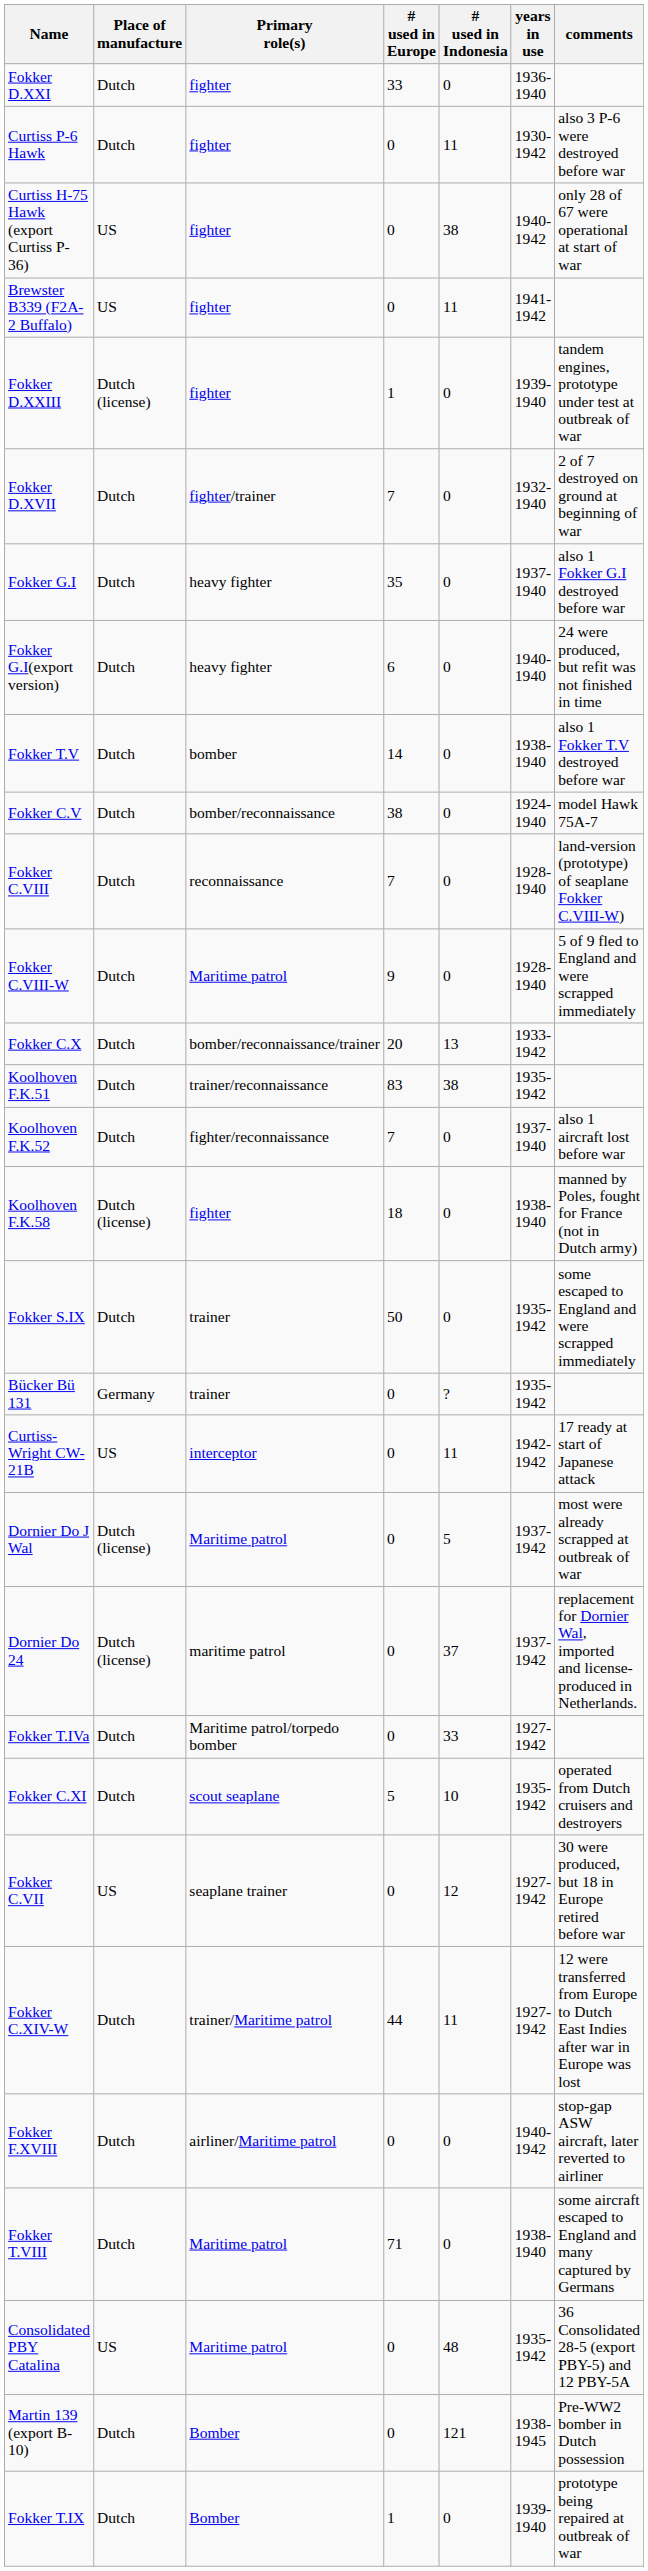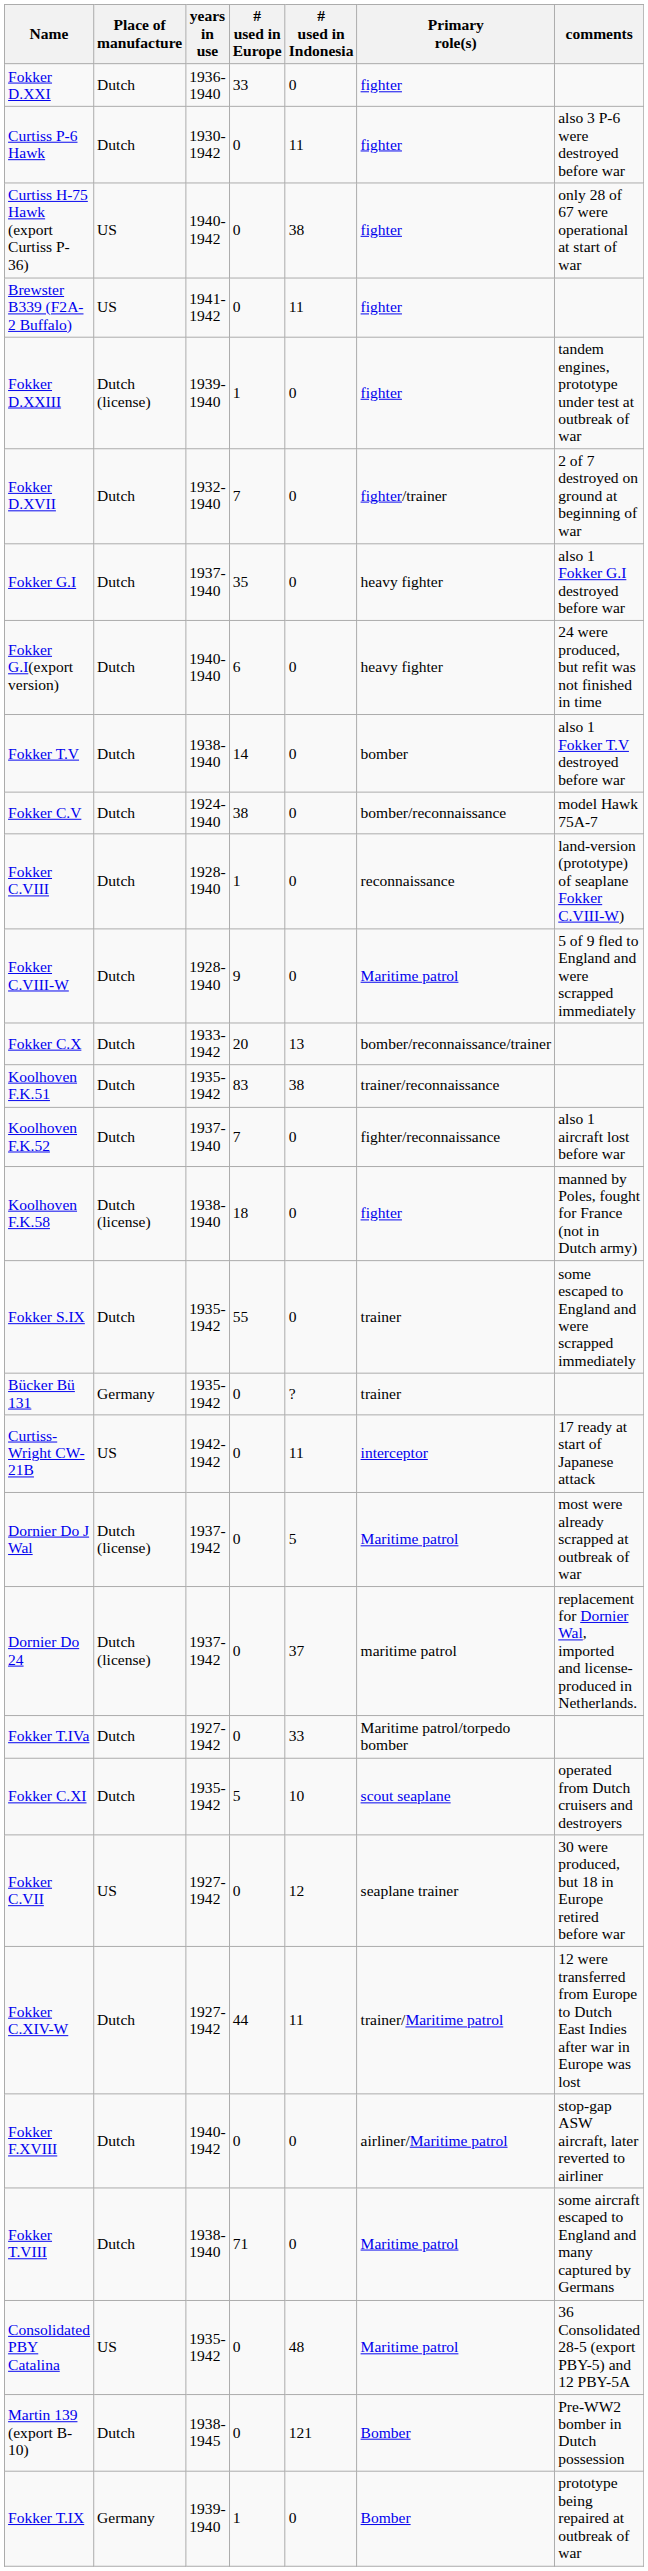columns swapped: Primary role(s) <-> years in use
Fokker C.VIII | # used in Europe: 7 -> 1
Fokker S.IX | # used in Europe: 50 -> 55
Fokker T.IX | Place of manufacture: Dutch -> Germany
